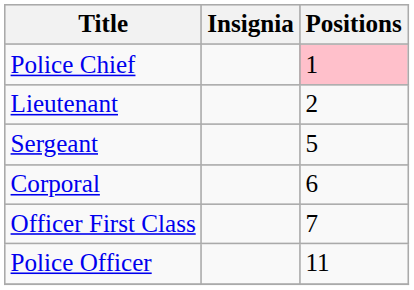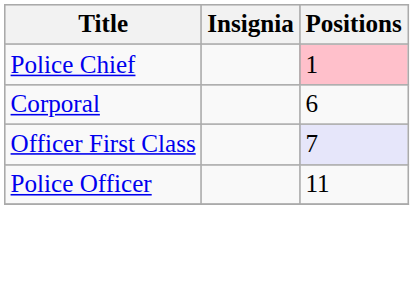- row: Lieutenant | 2
- row: Sergeant | 5
Officer First Class | Positions: no background -> lavender background
